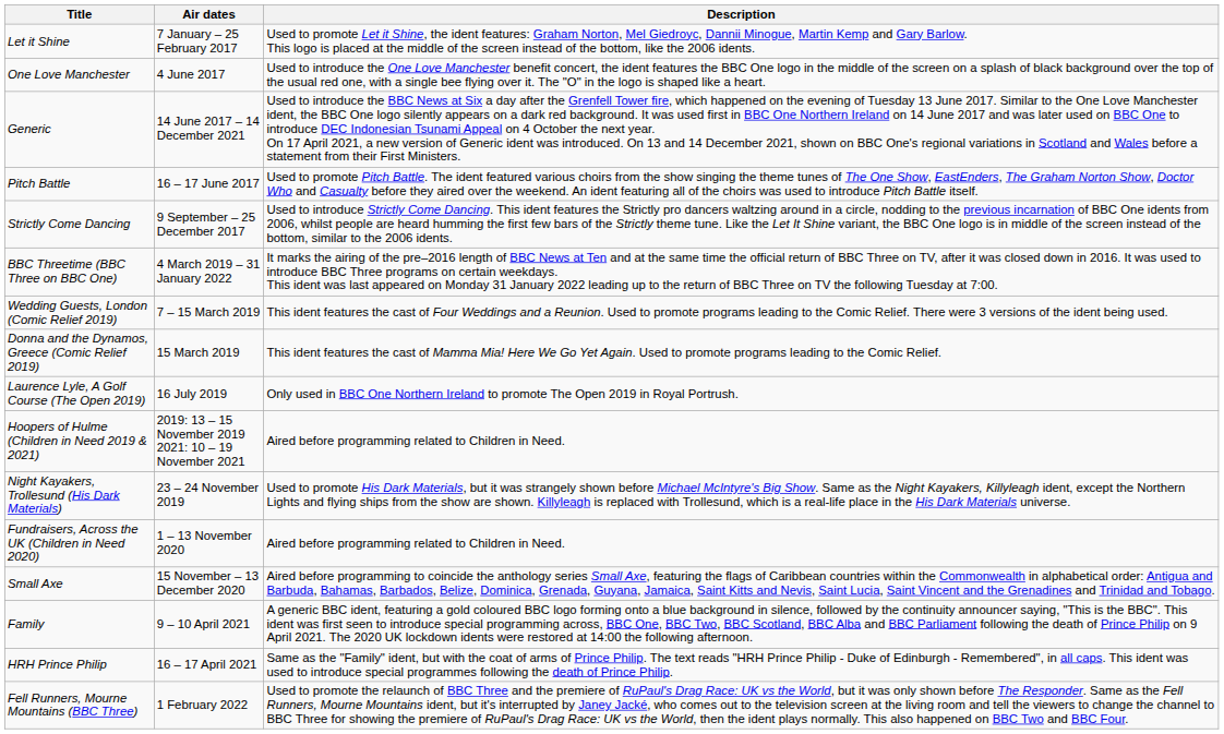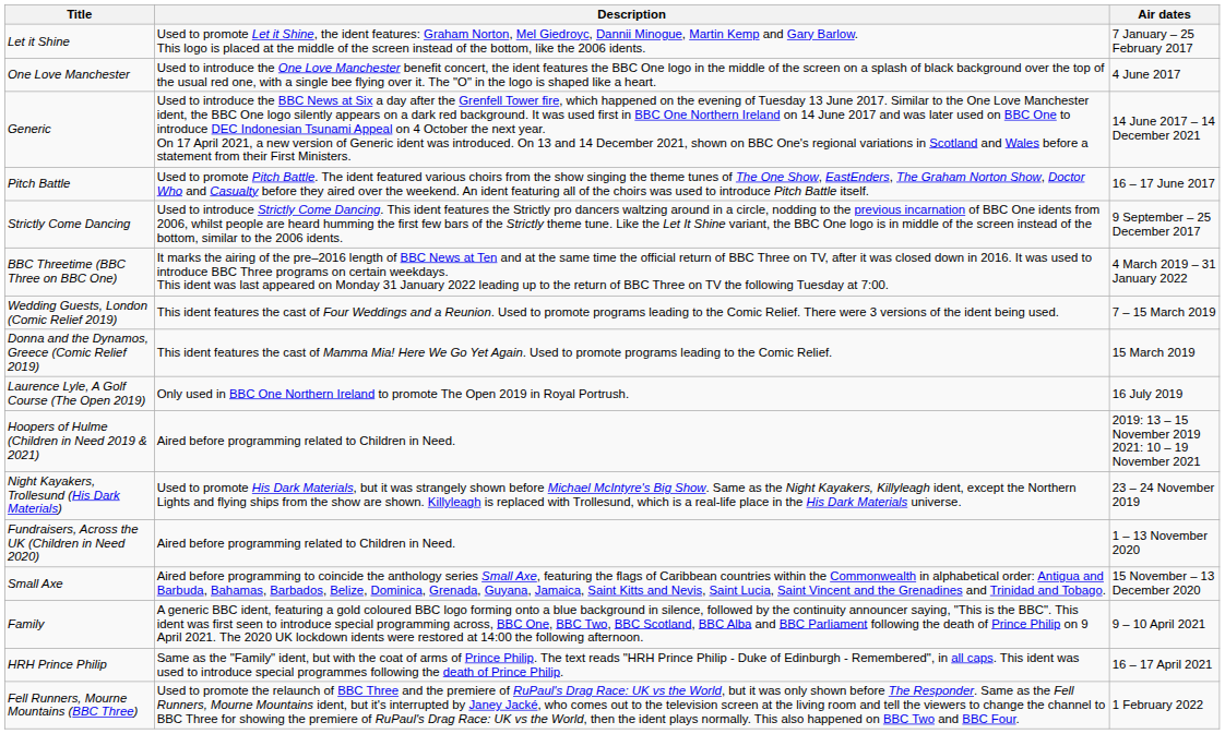columns swapped: Air dates <-> Description
